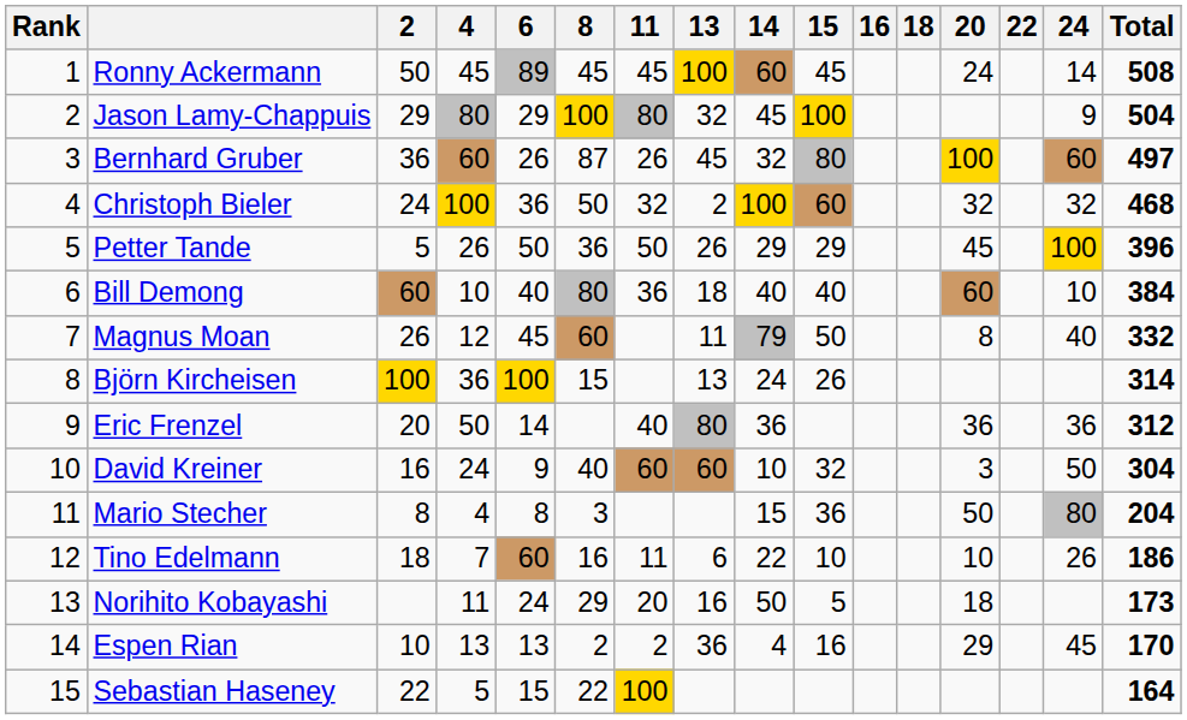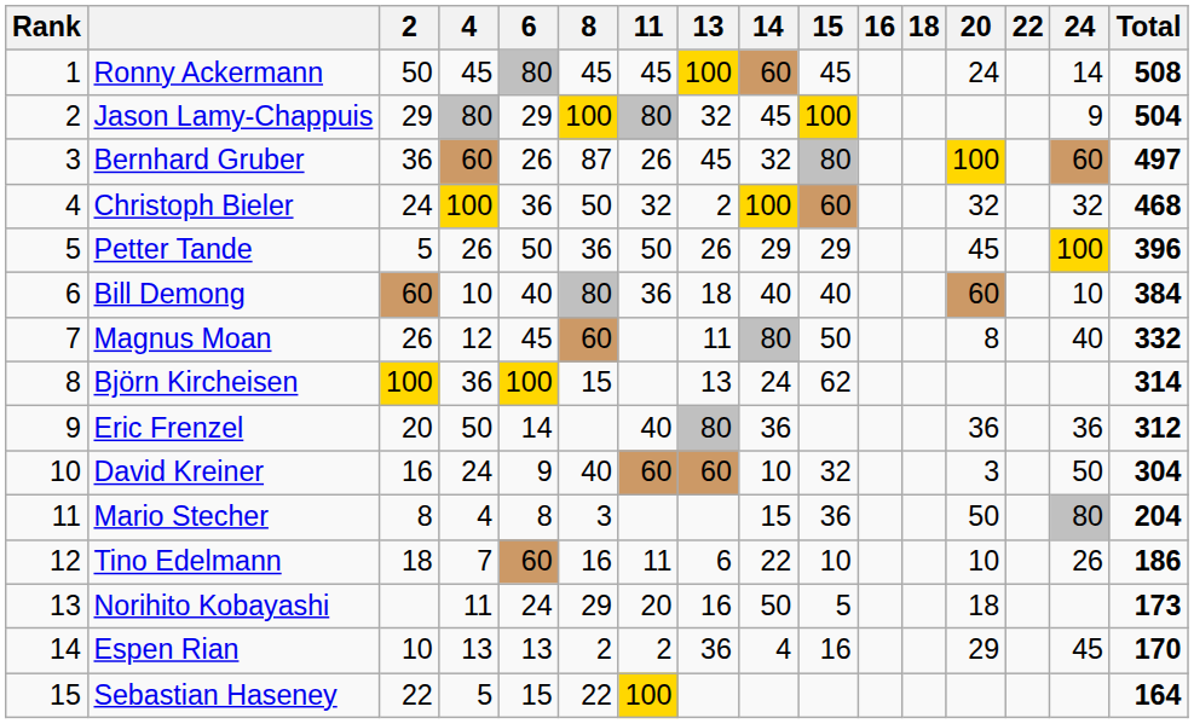Ronny Ackermann | 6: 89 -> 80
Magnus Moan | 14: 79 -> 80
Björn Kircheisen | 15: 26 -> 62
